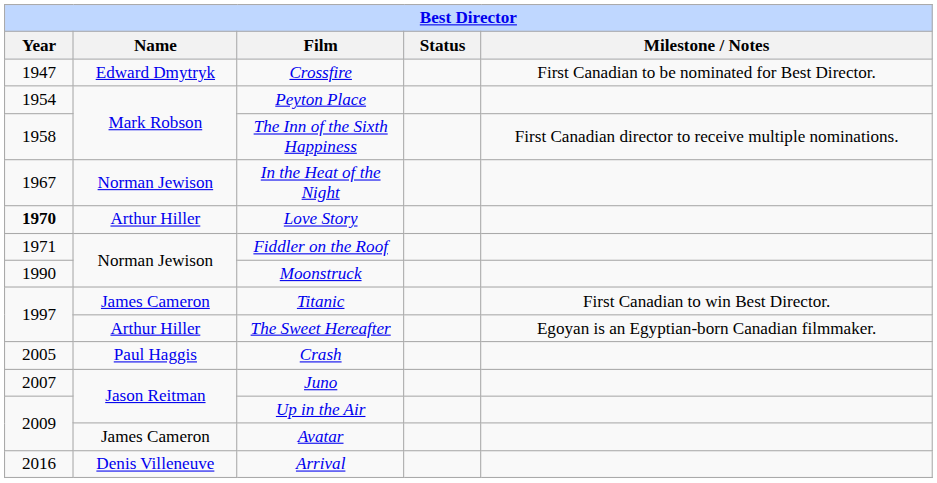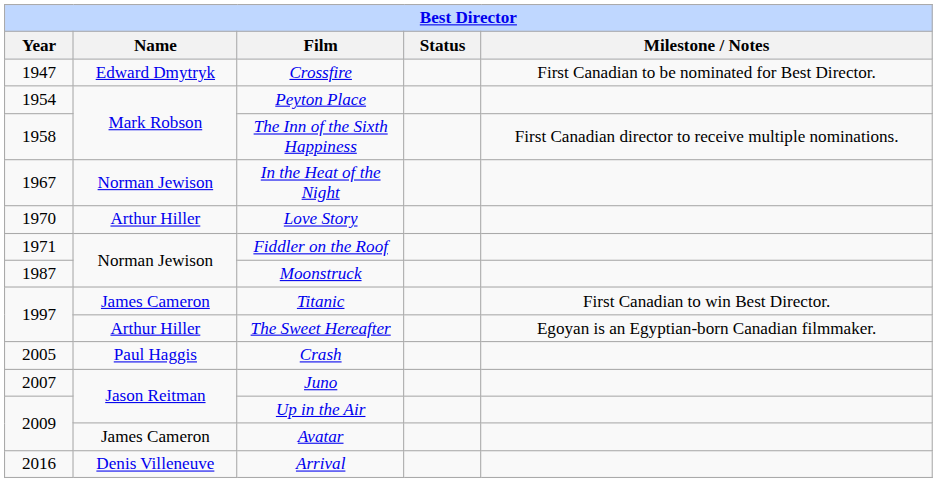Love Story | Year: bold -> normal
Moonstruck | Year: 1990 -> 1987
